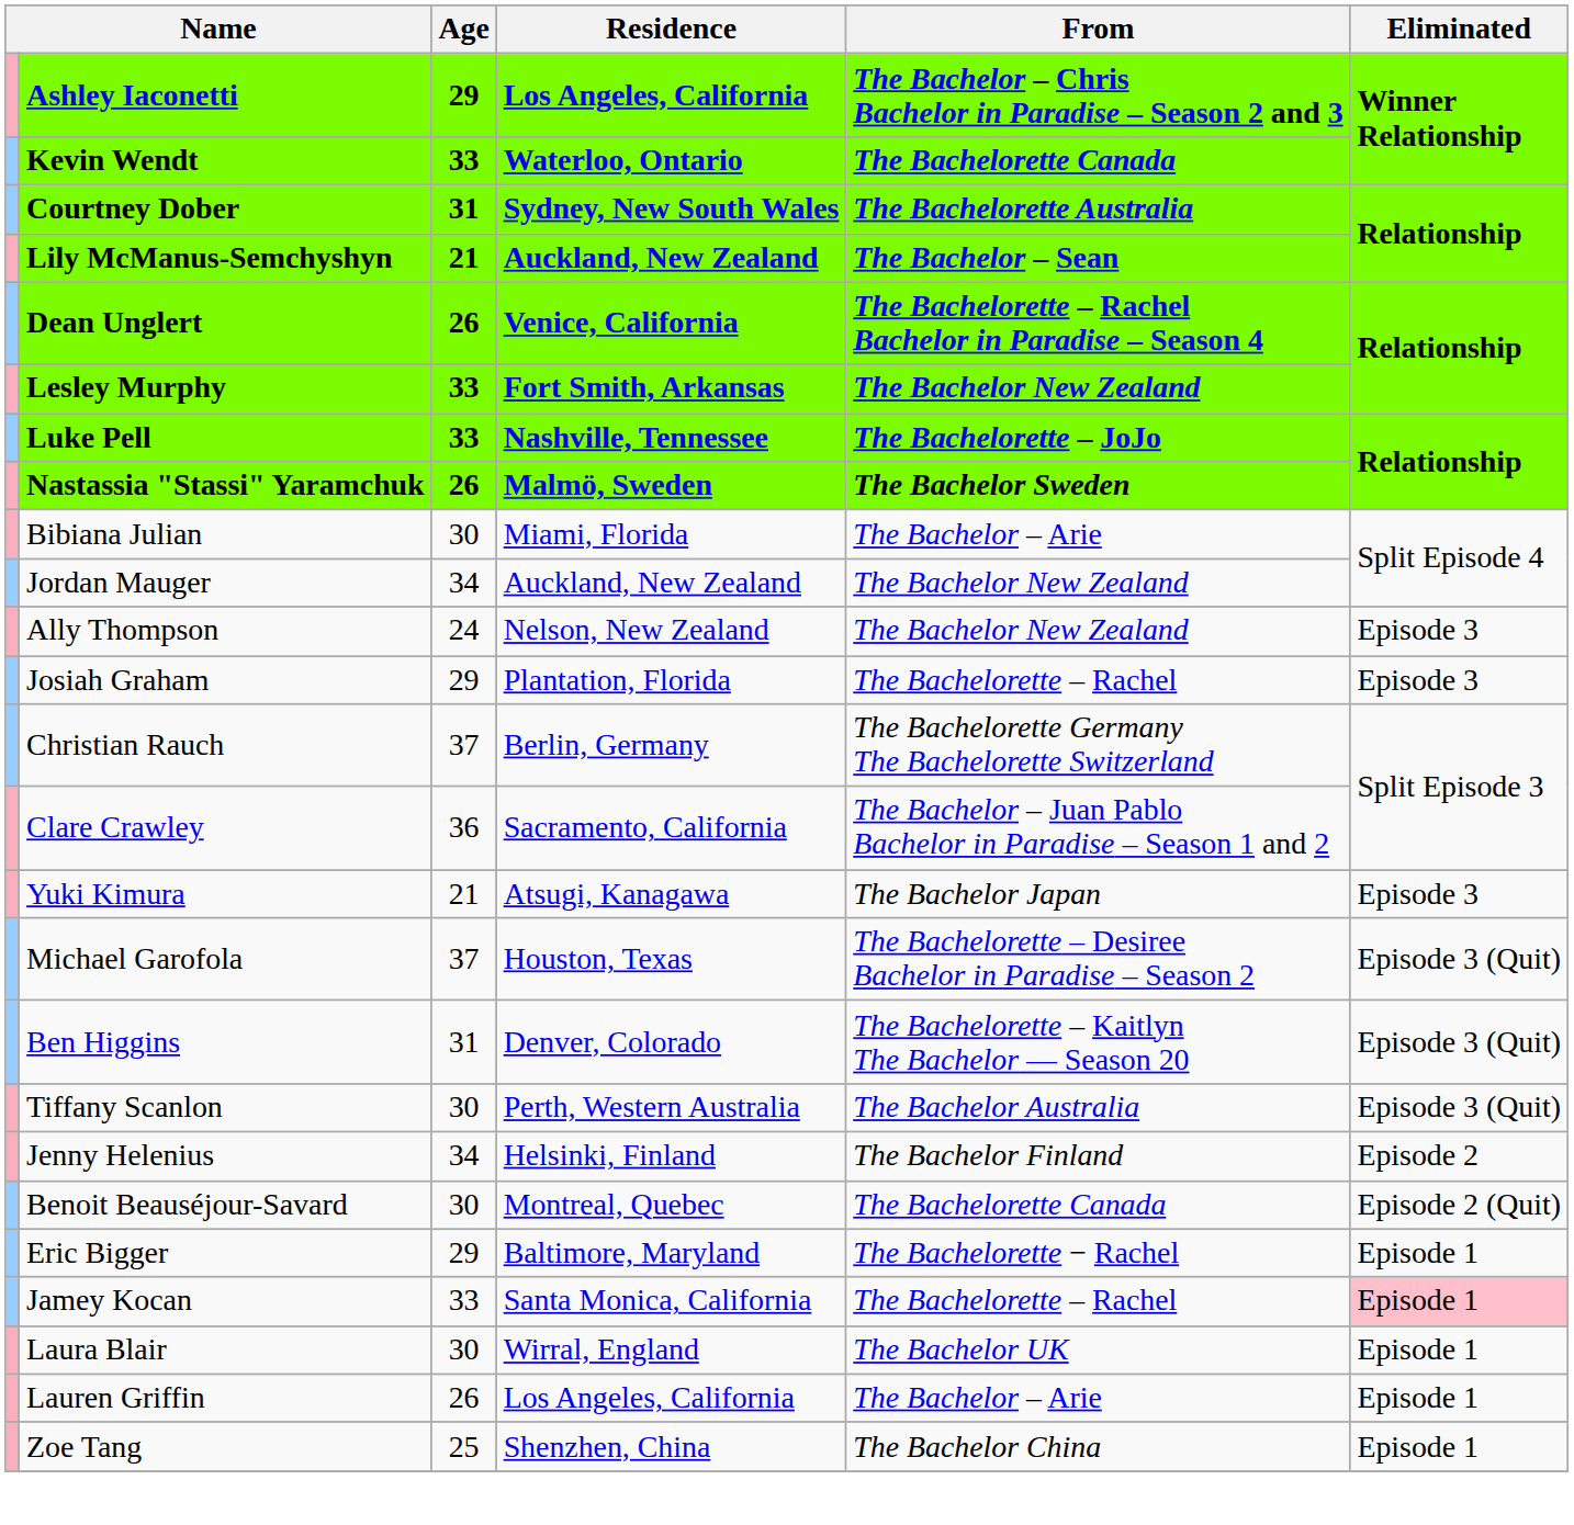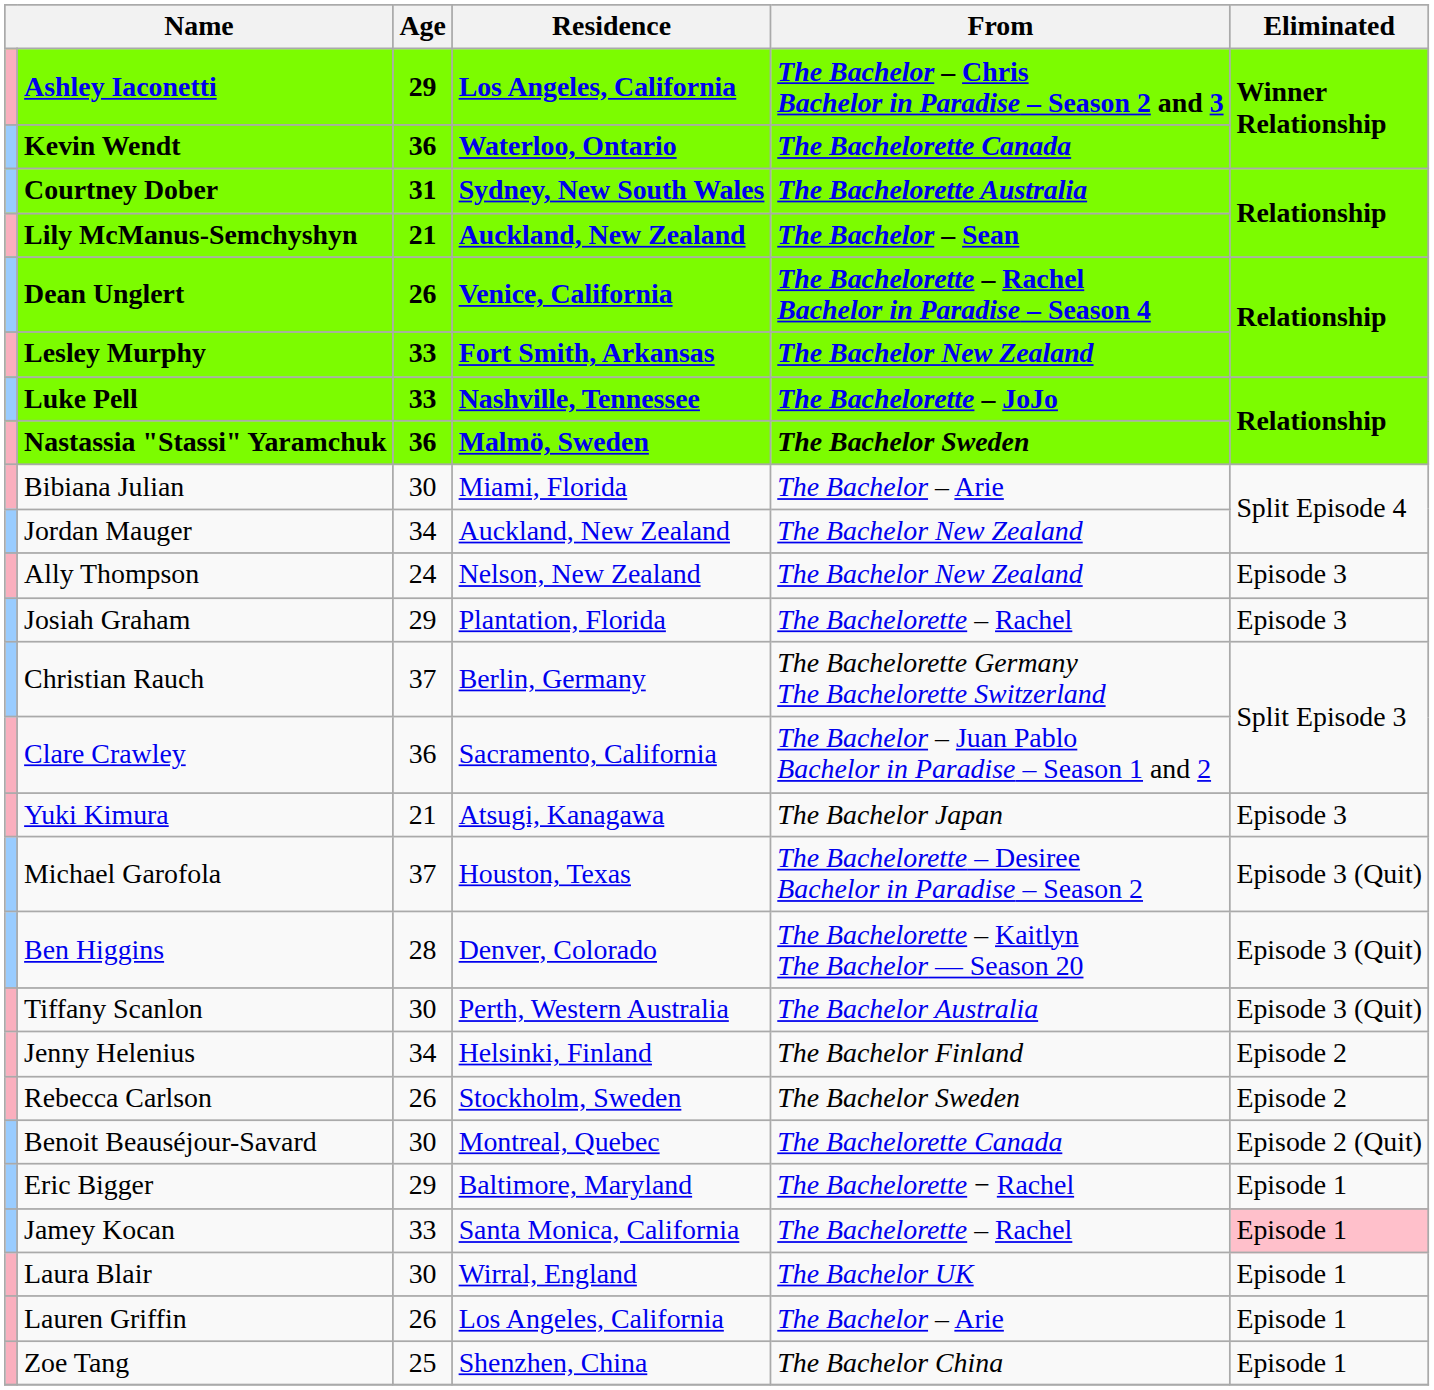Kevin Wendt | Age: 33 -> 36
Nastassia "Stassi" Yaramchuk | Age: 26 -> 36
Ben Higgins | Age: 31 -> 28
+ row: Rebecca Carlson | 26 | Stockholm, Sweden | The Bachelor Sweden | Episode 2
